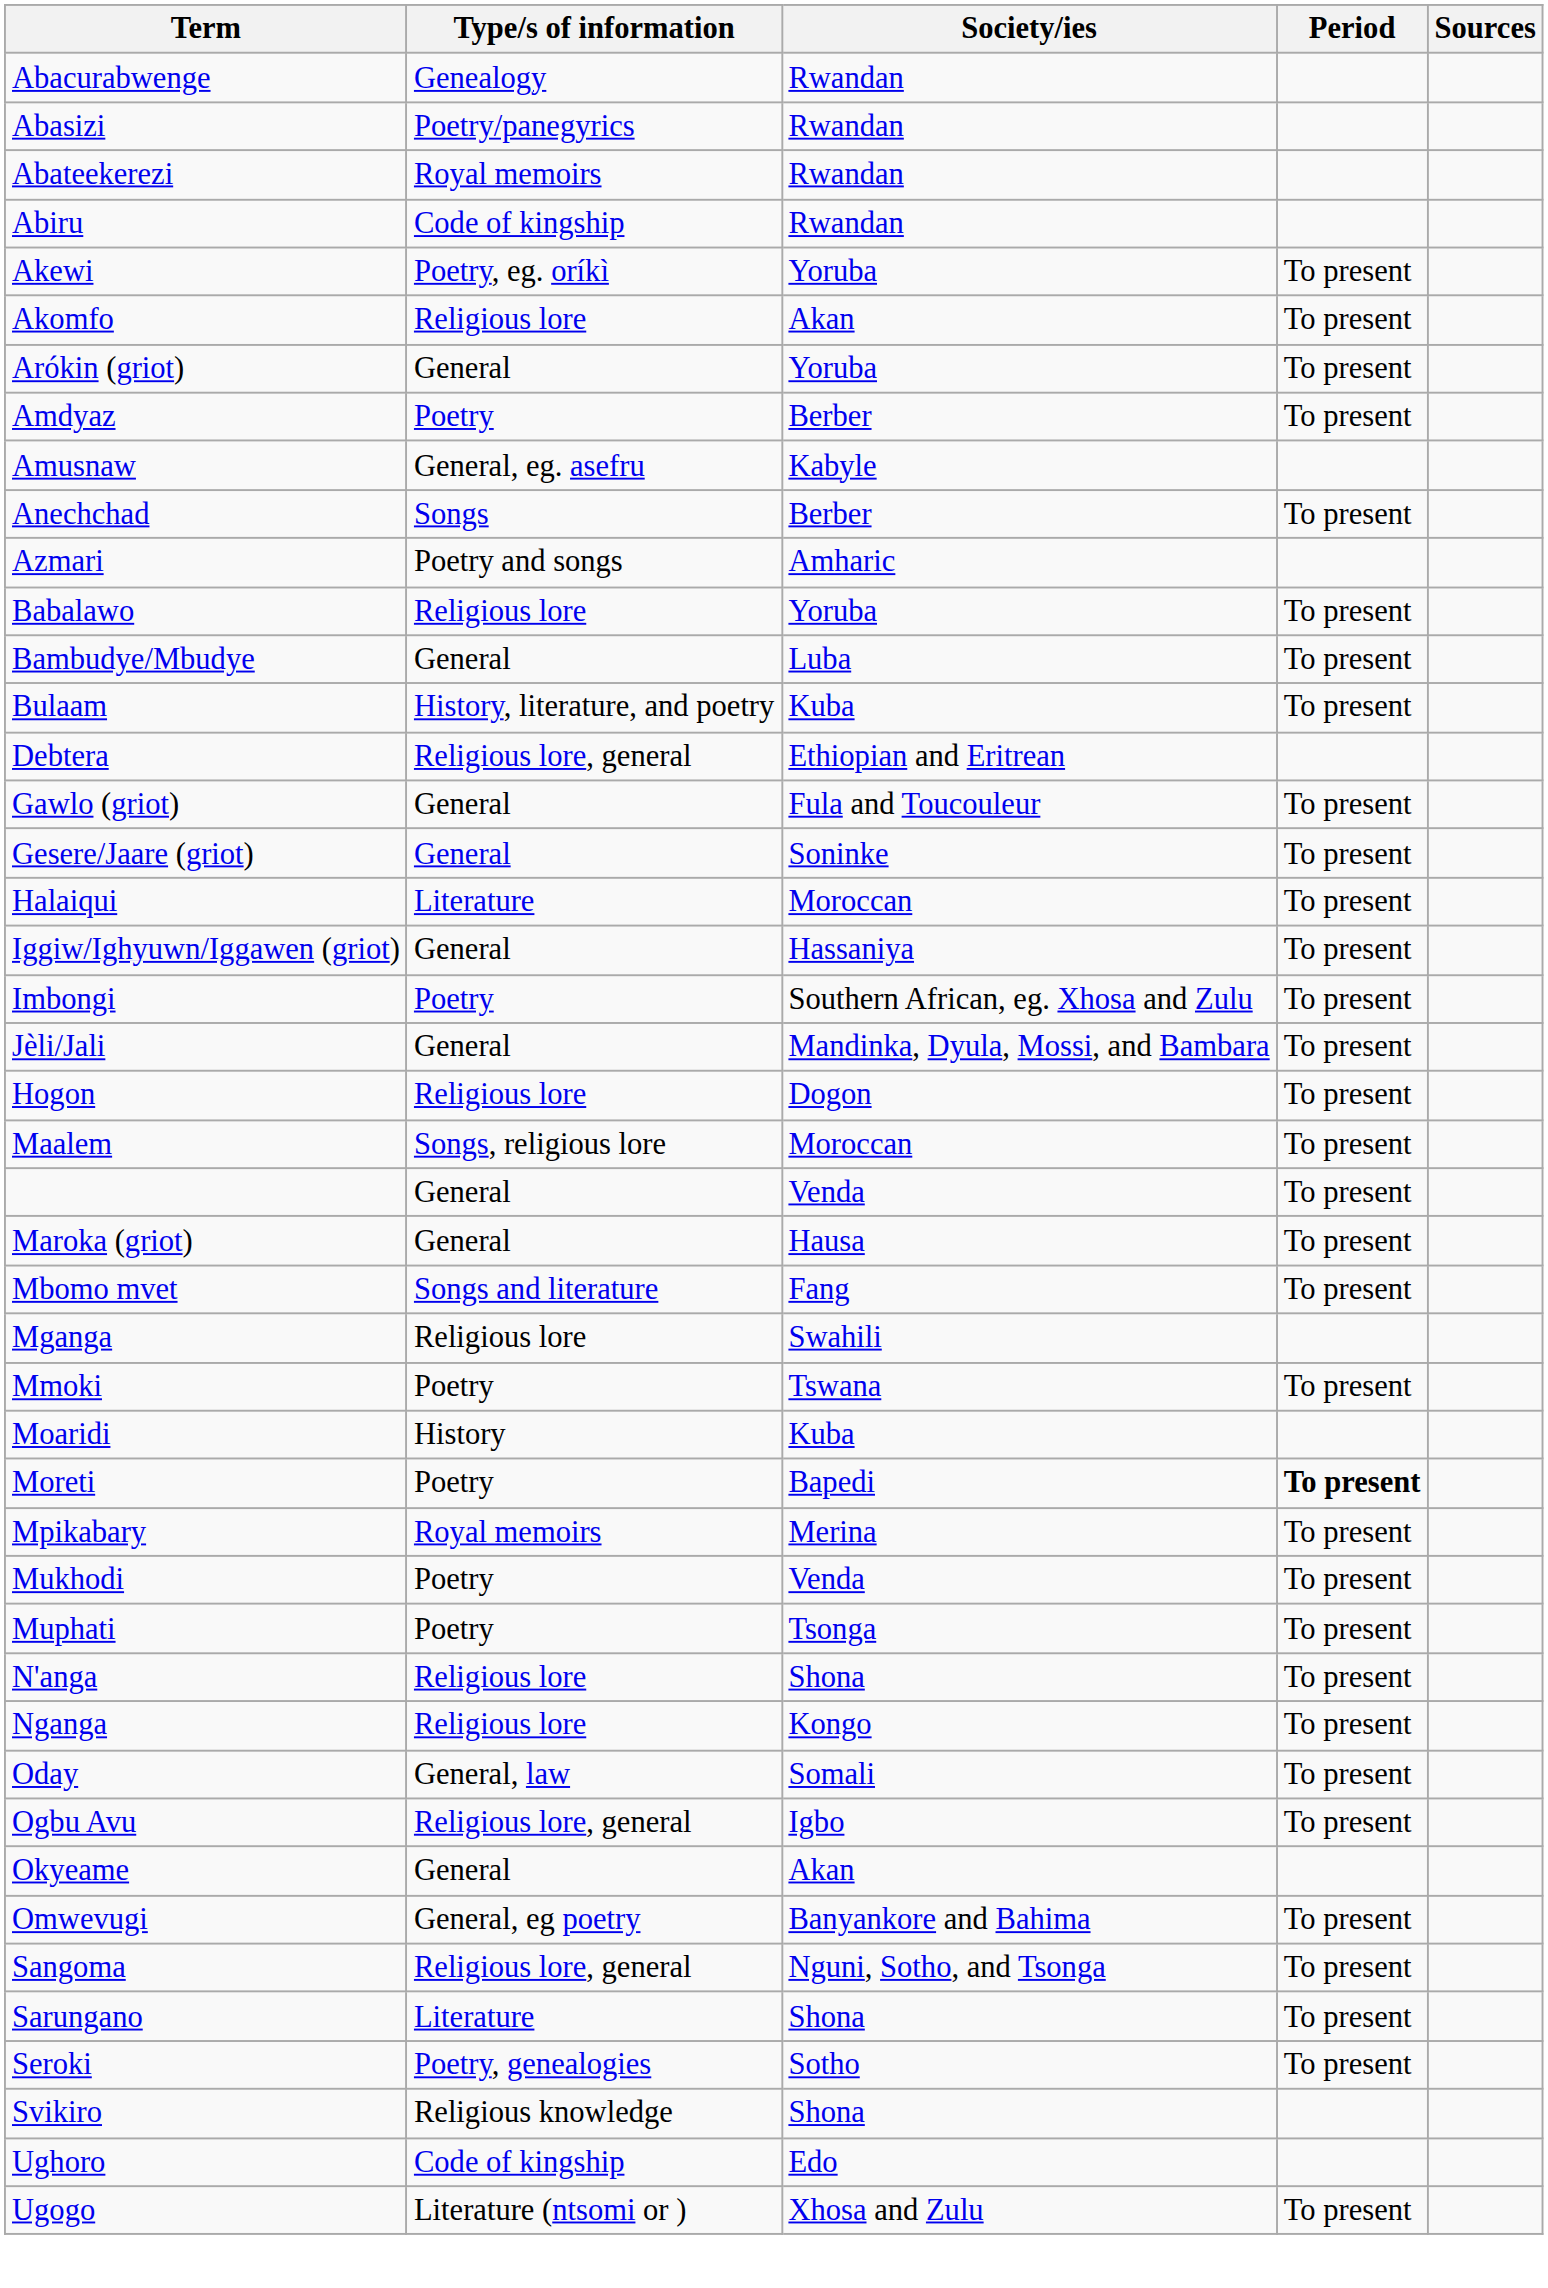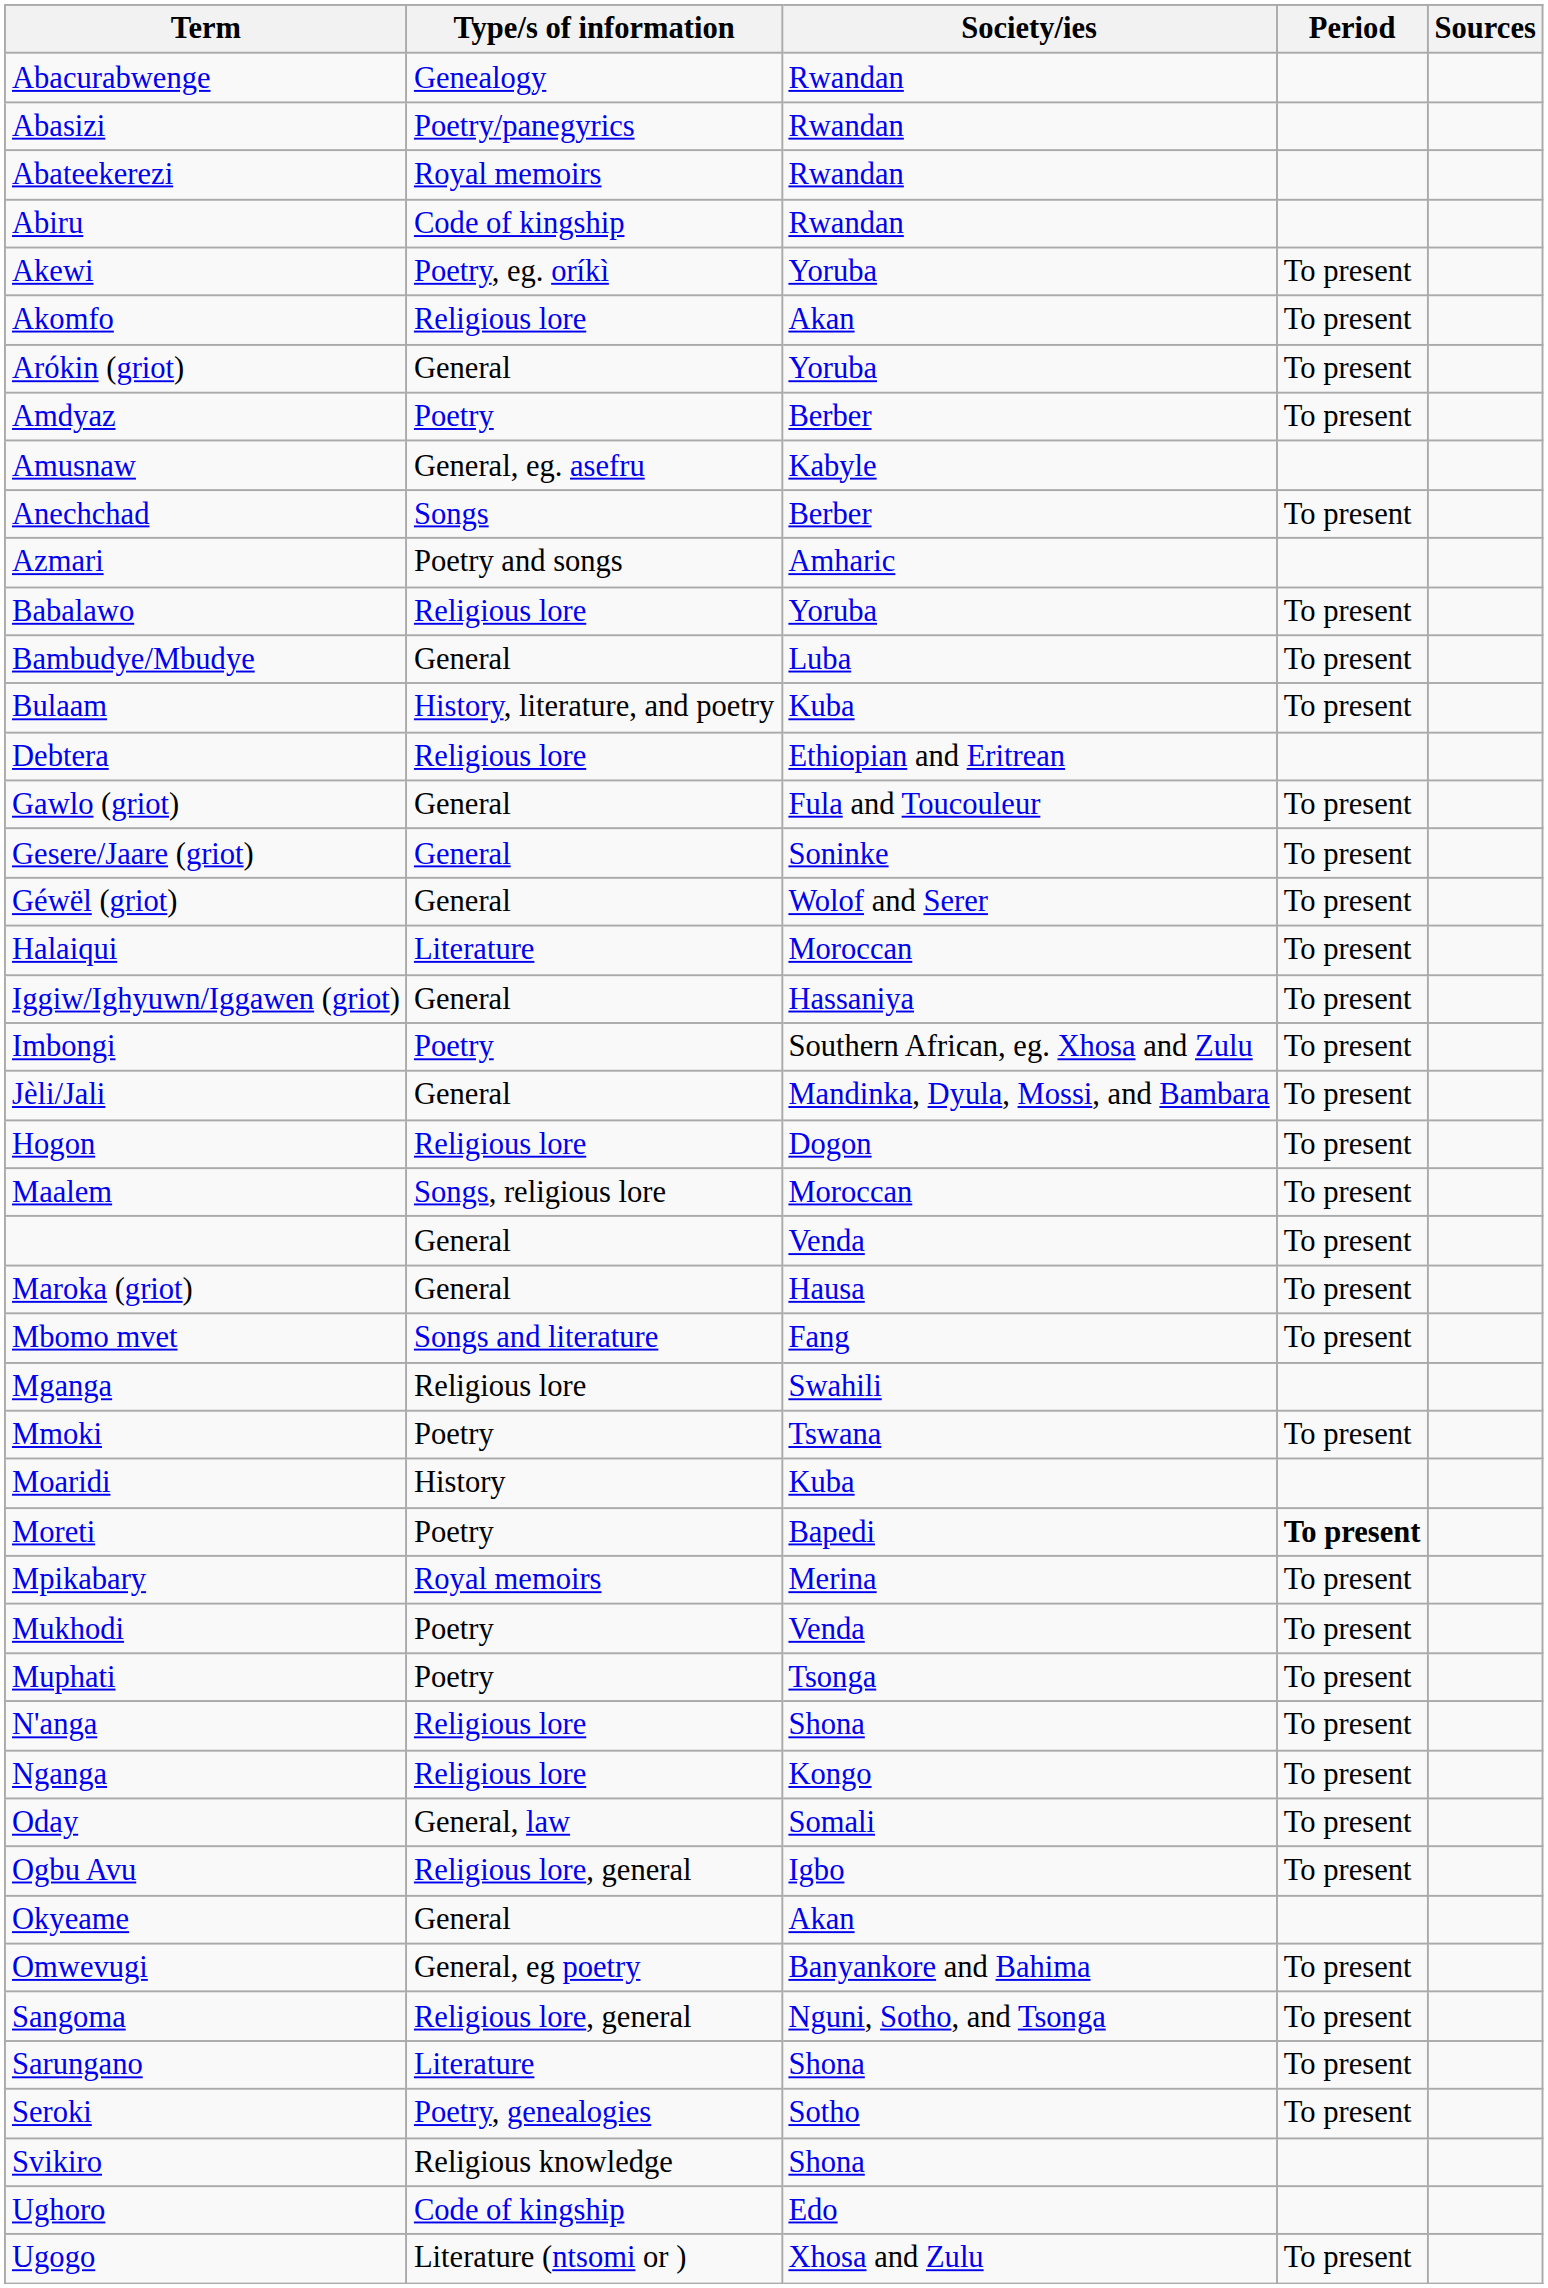Debtera | Type/s of information: Religious lore, general -> Religious lore
+ row: Géwël (griot) | General | Wolof and Serer | To present
